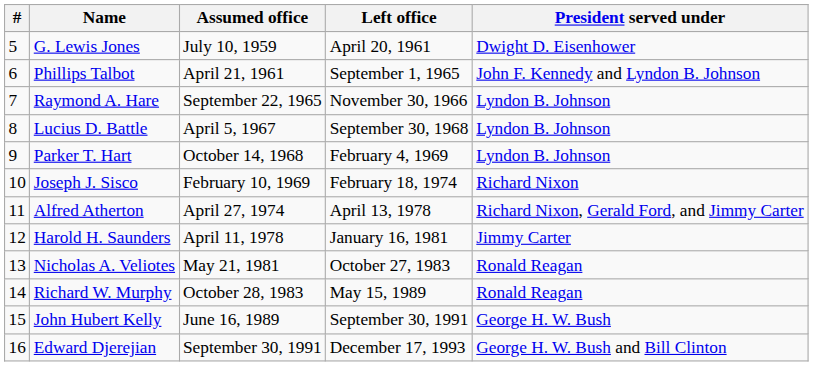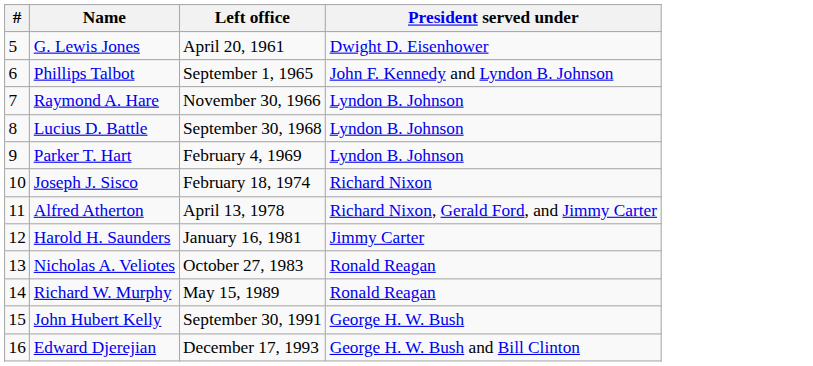- column: Assumed office | July 10, 1959 | April 21, 1961 | September 22, 1965 | April 5, 1967 | October 14, 1968 | February 10, 1969 | April 27, 1974 | April 11, 1978 | May 21, 1981 | October 28, 1983 | June 16, 1989 | September 30, 1991
